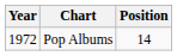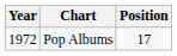Pop Albums | Position: 14 -> 17
